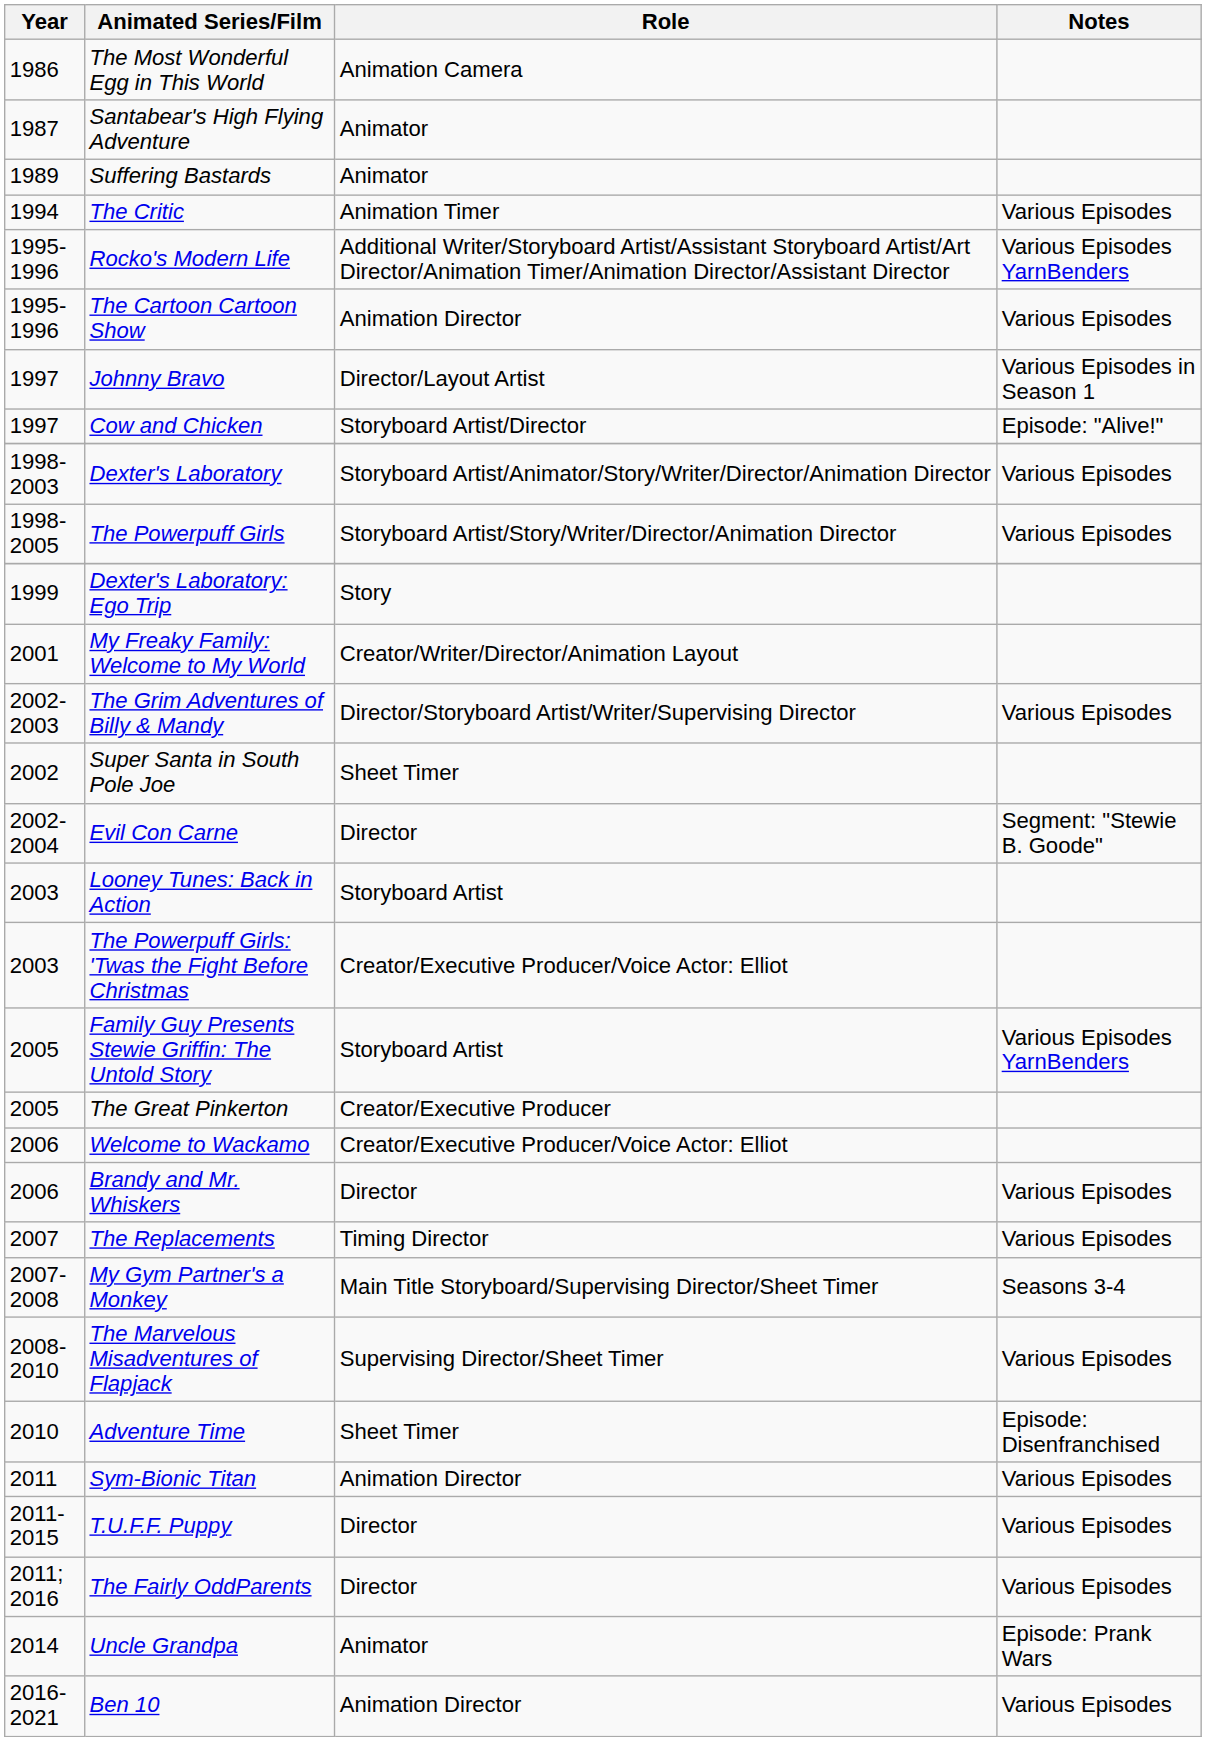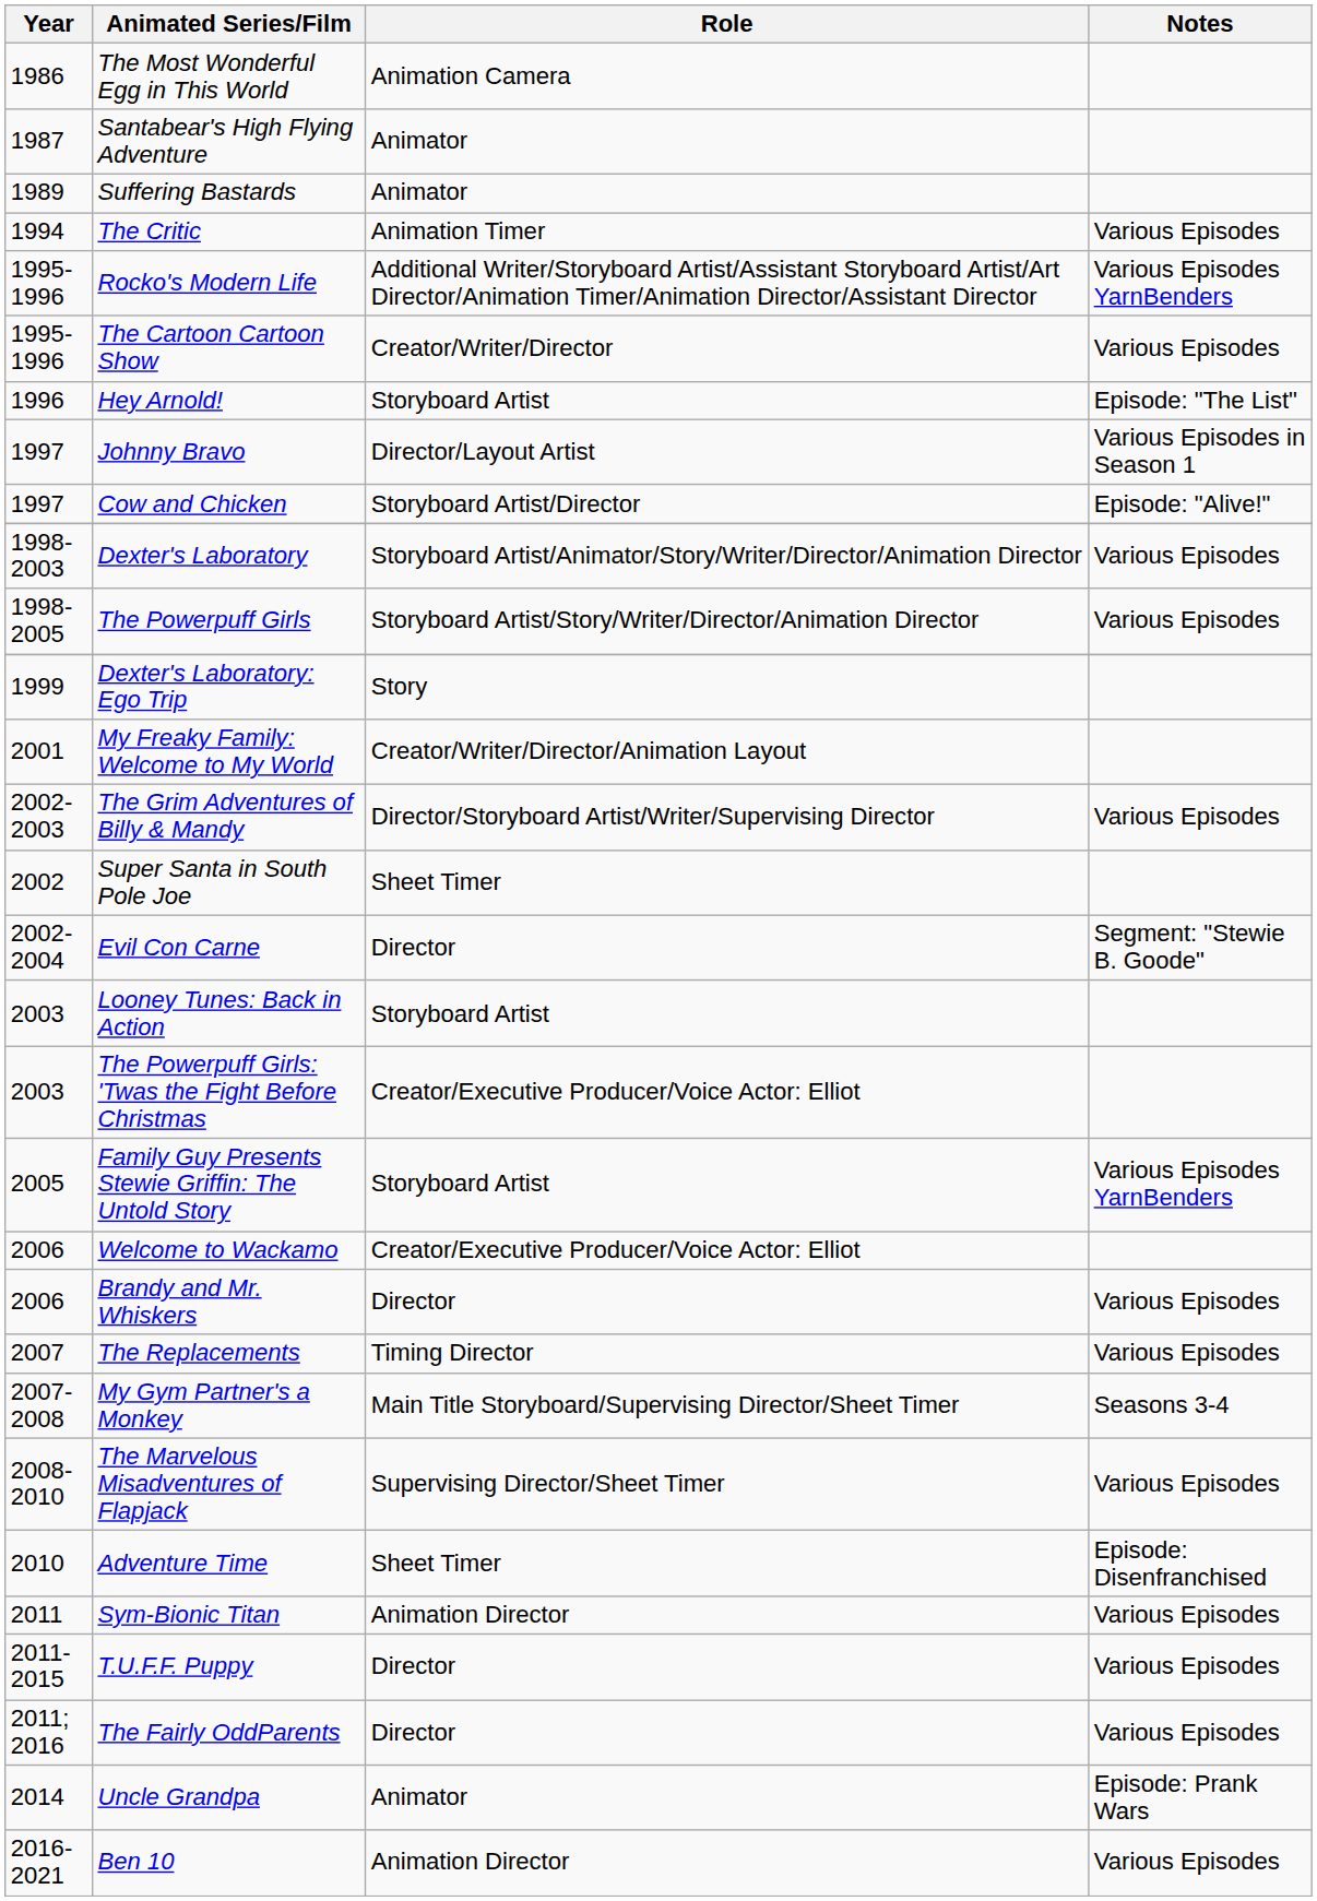The Cartoon Cartoon Show | Role: Animation Director -> Creator/Writer/Director
+ row: 1996 | Hey Arnold! | Storyboard Artist | Episode: "The List"
- row: 2005 | The Great Pinkerton | Creator/Executive Producer
